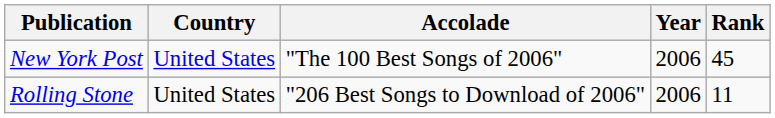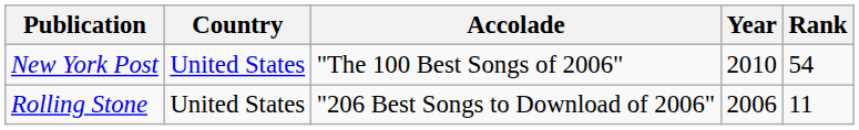New York Post | Year: 2006 -> 2010
New York Post | Rank: 45 -> 54
